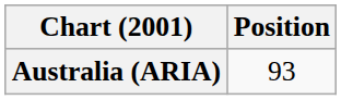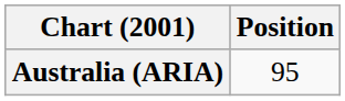Australia (ARIA) | Position: 93 -> 95
